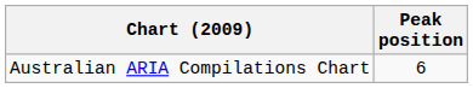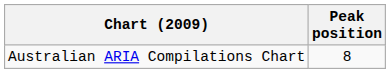Australian ARIA Compilations Chart | Peak position: 6 -> 8
